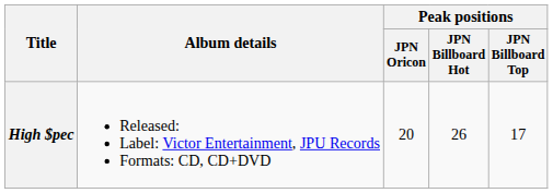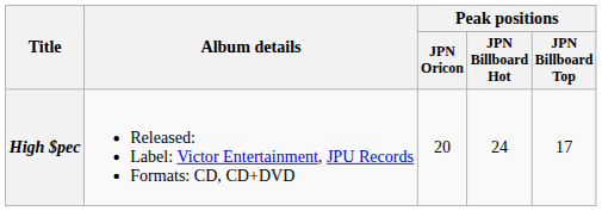High $pec | Peak positions / JPN Billboard Hot: 26 -> 24
